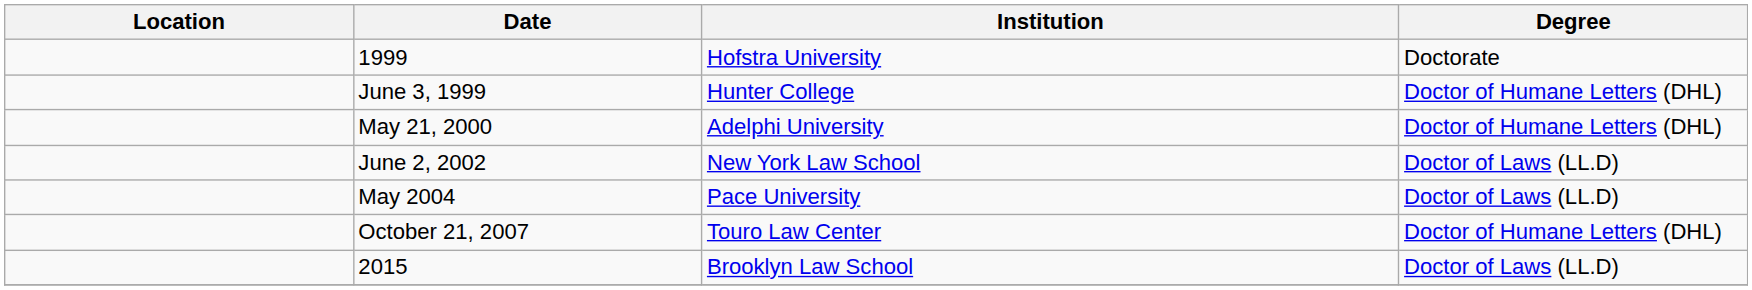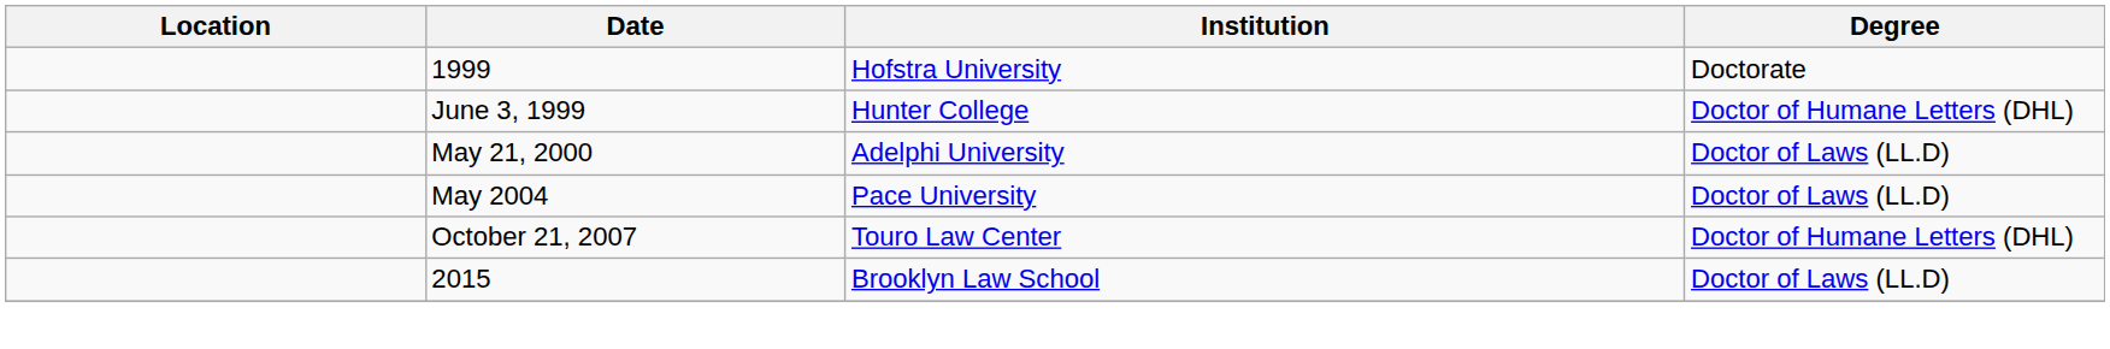May 21, 2000 | Degree: Doctor of Humane Letters (DHL) -> Doctor of Laws (LL.D)
- row: June 2, 2002 | New York Law School | Doctor of Laws (LL.D)
